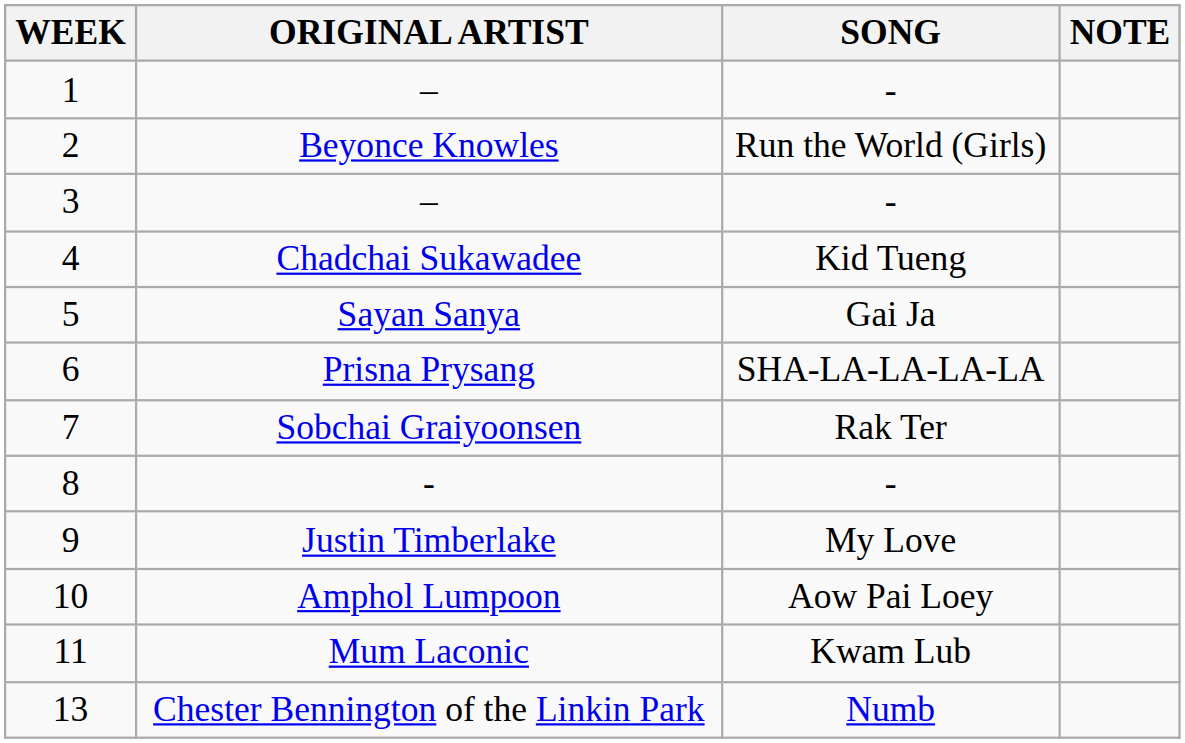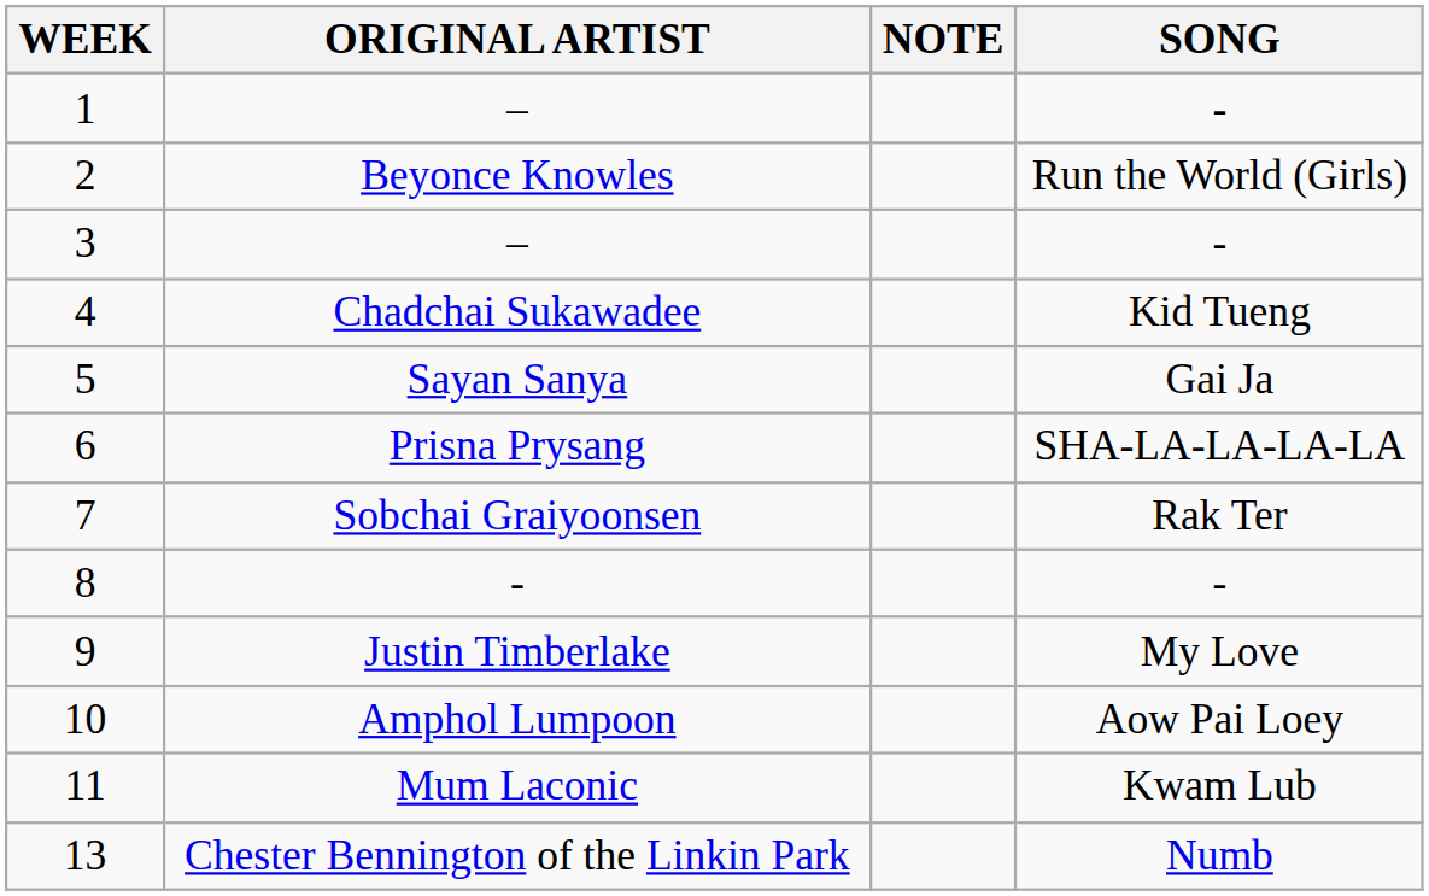columns swapped: SONG <-> NOTE
